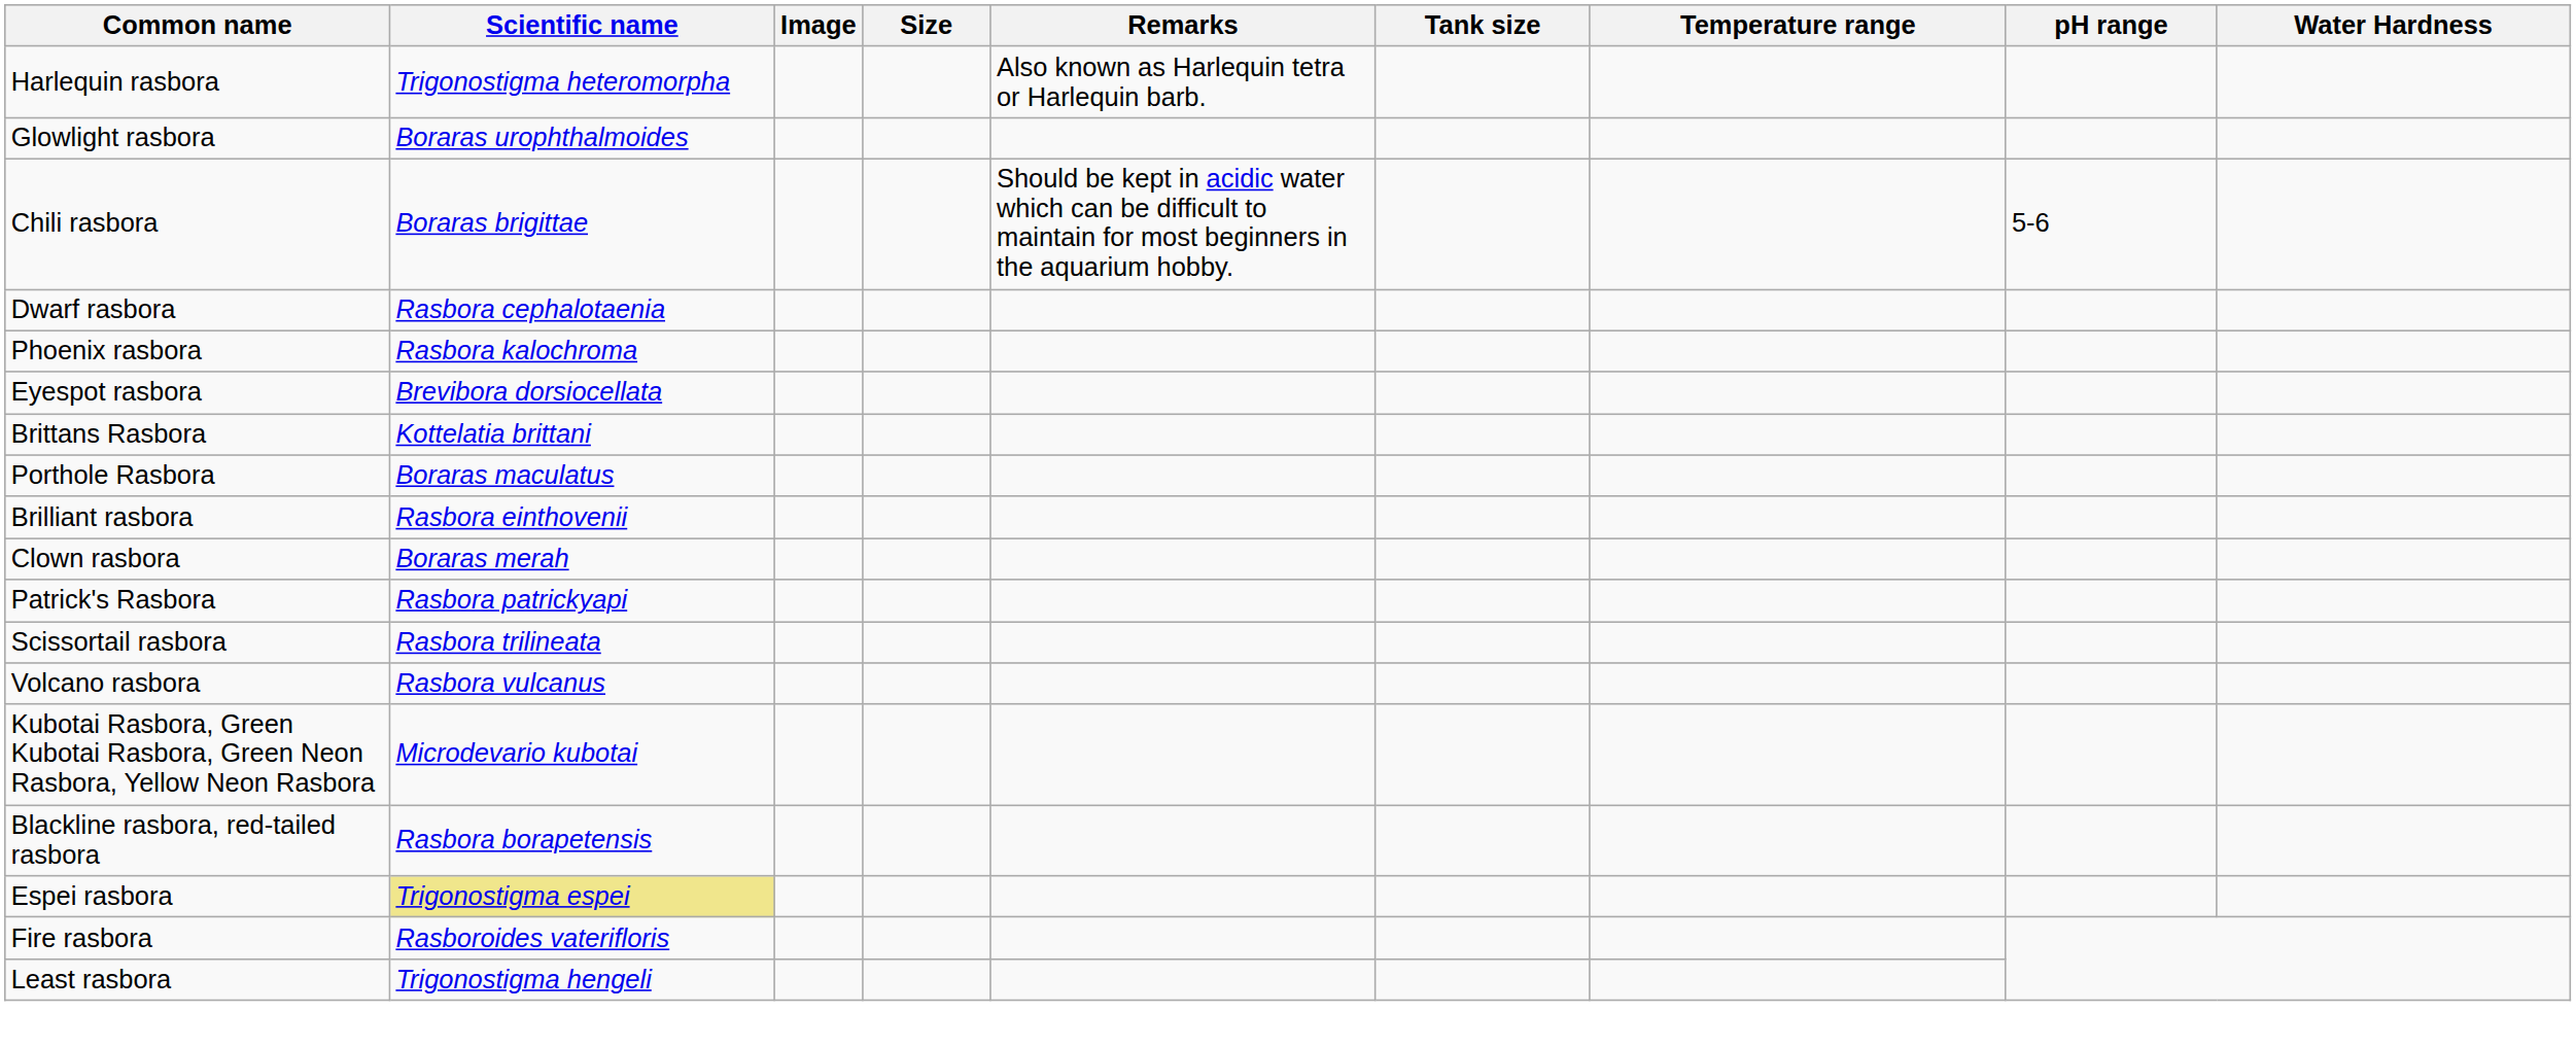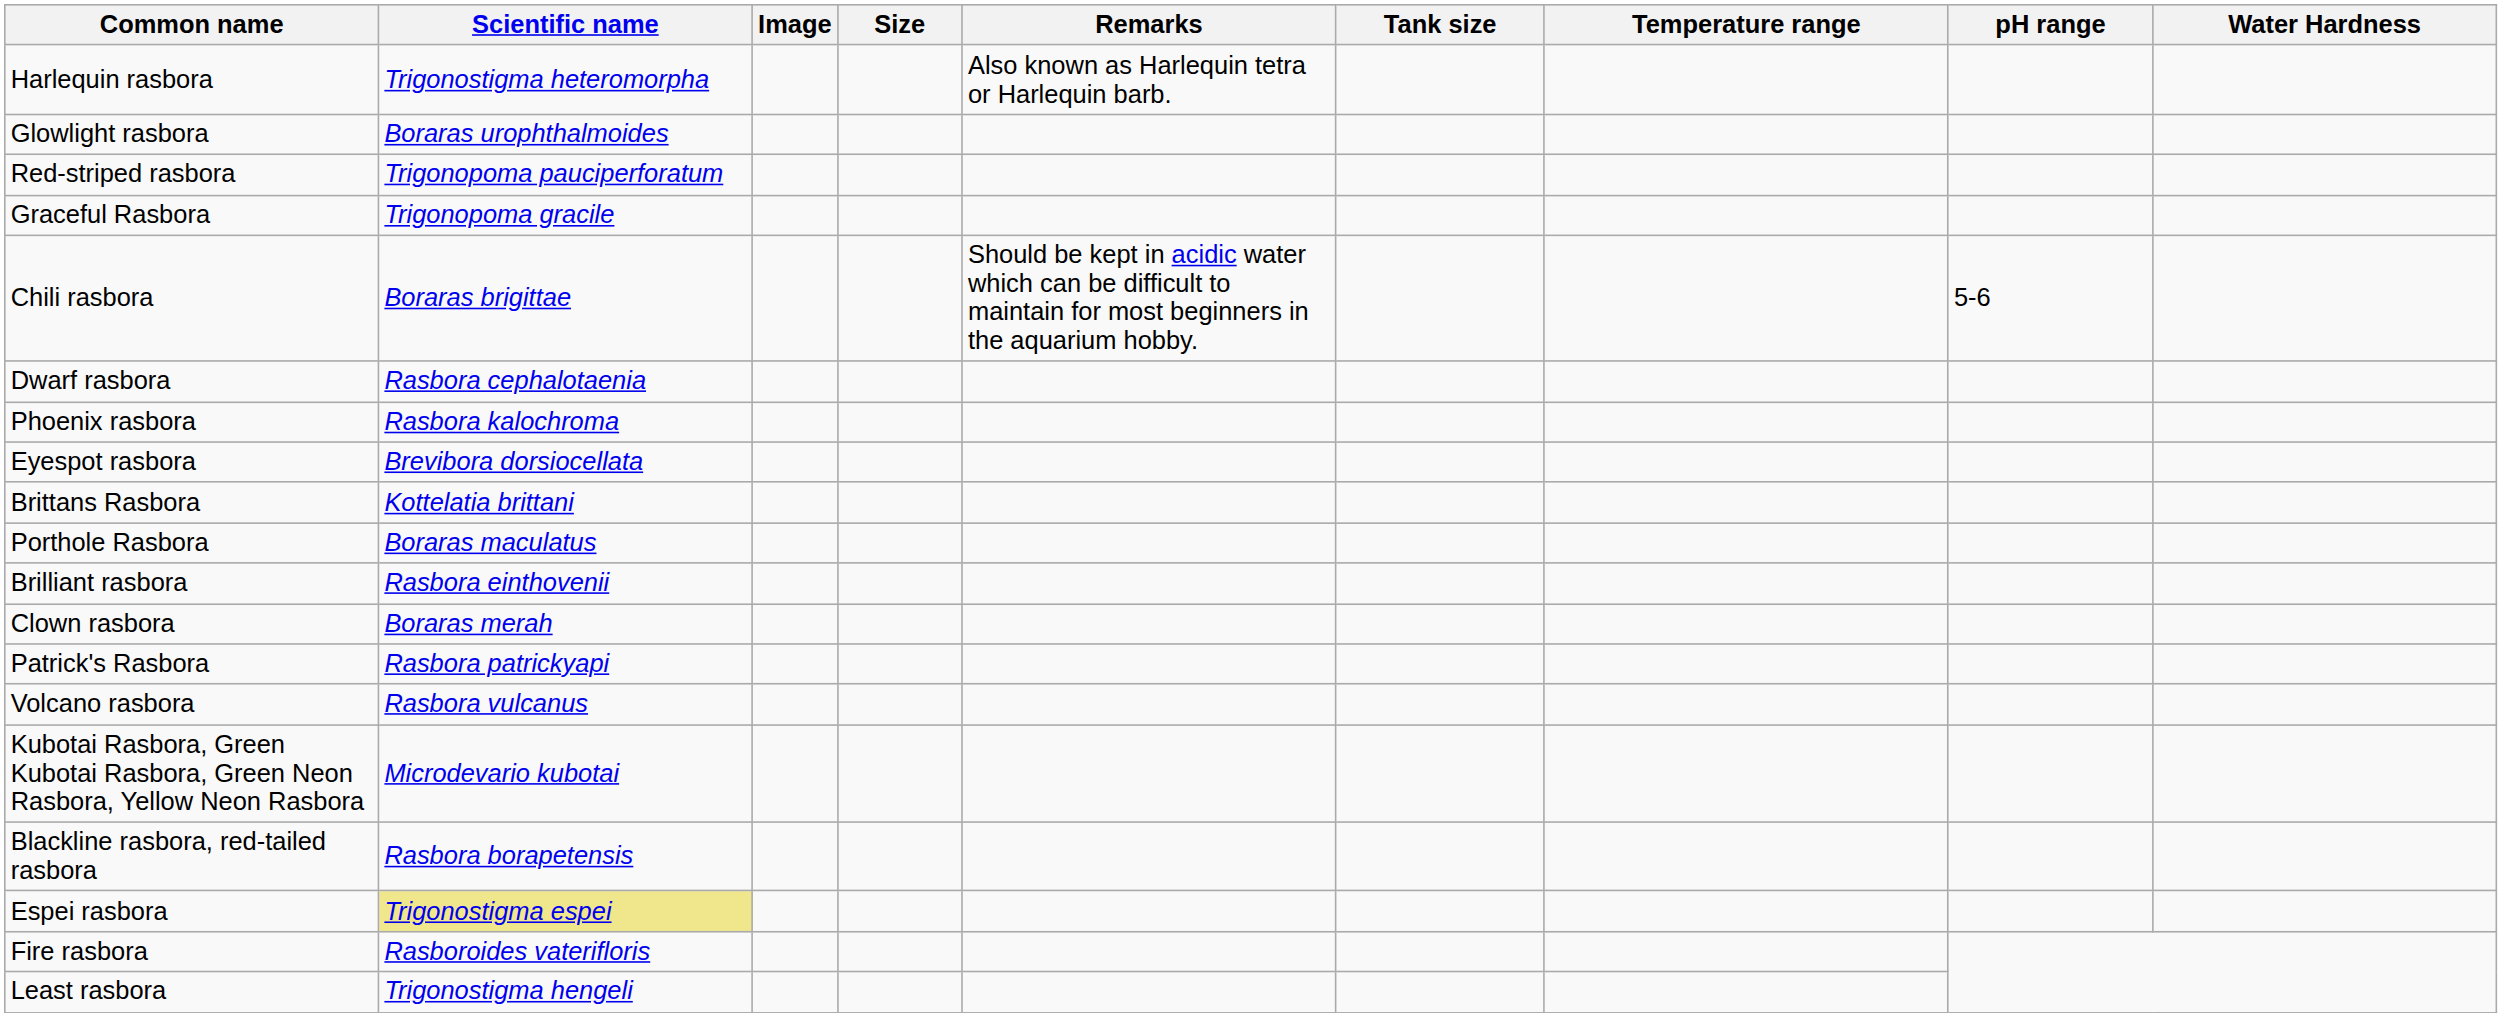+ row: Red-striped rasbora | Trigonopoma pauciperforatum
+ row: Graceful Rasbora | Trigonopoma gracile
- row: Scissortail rasbora | Rasbora trilineata
